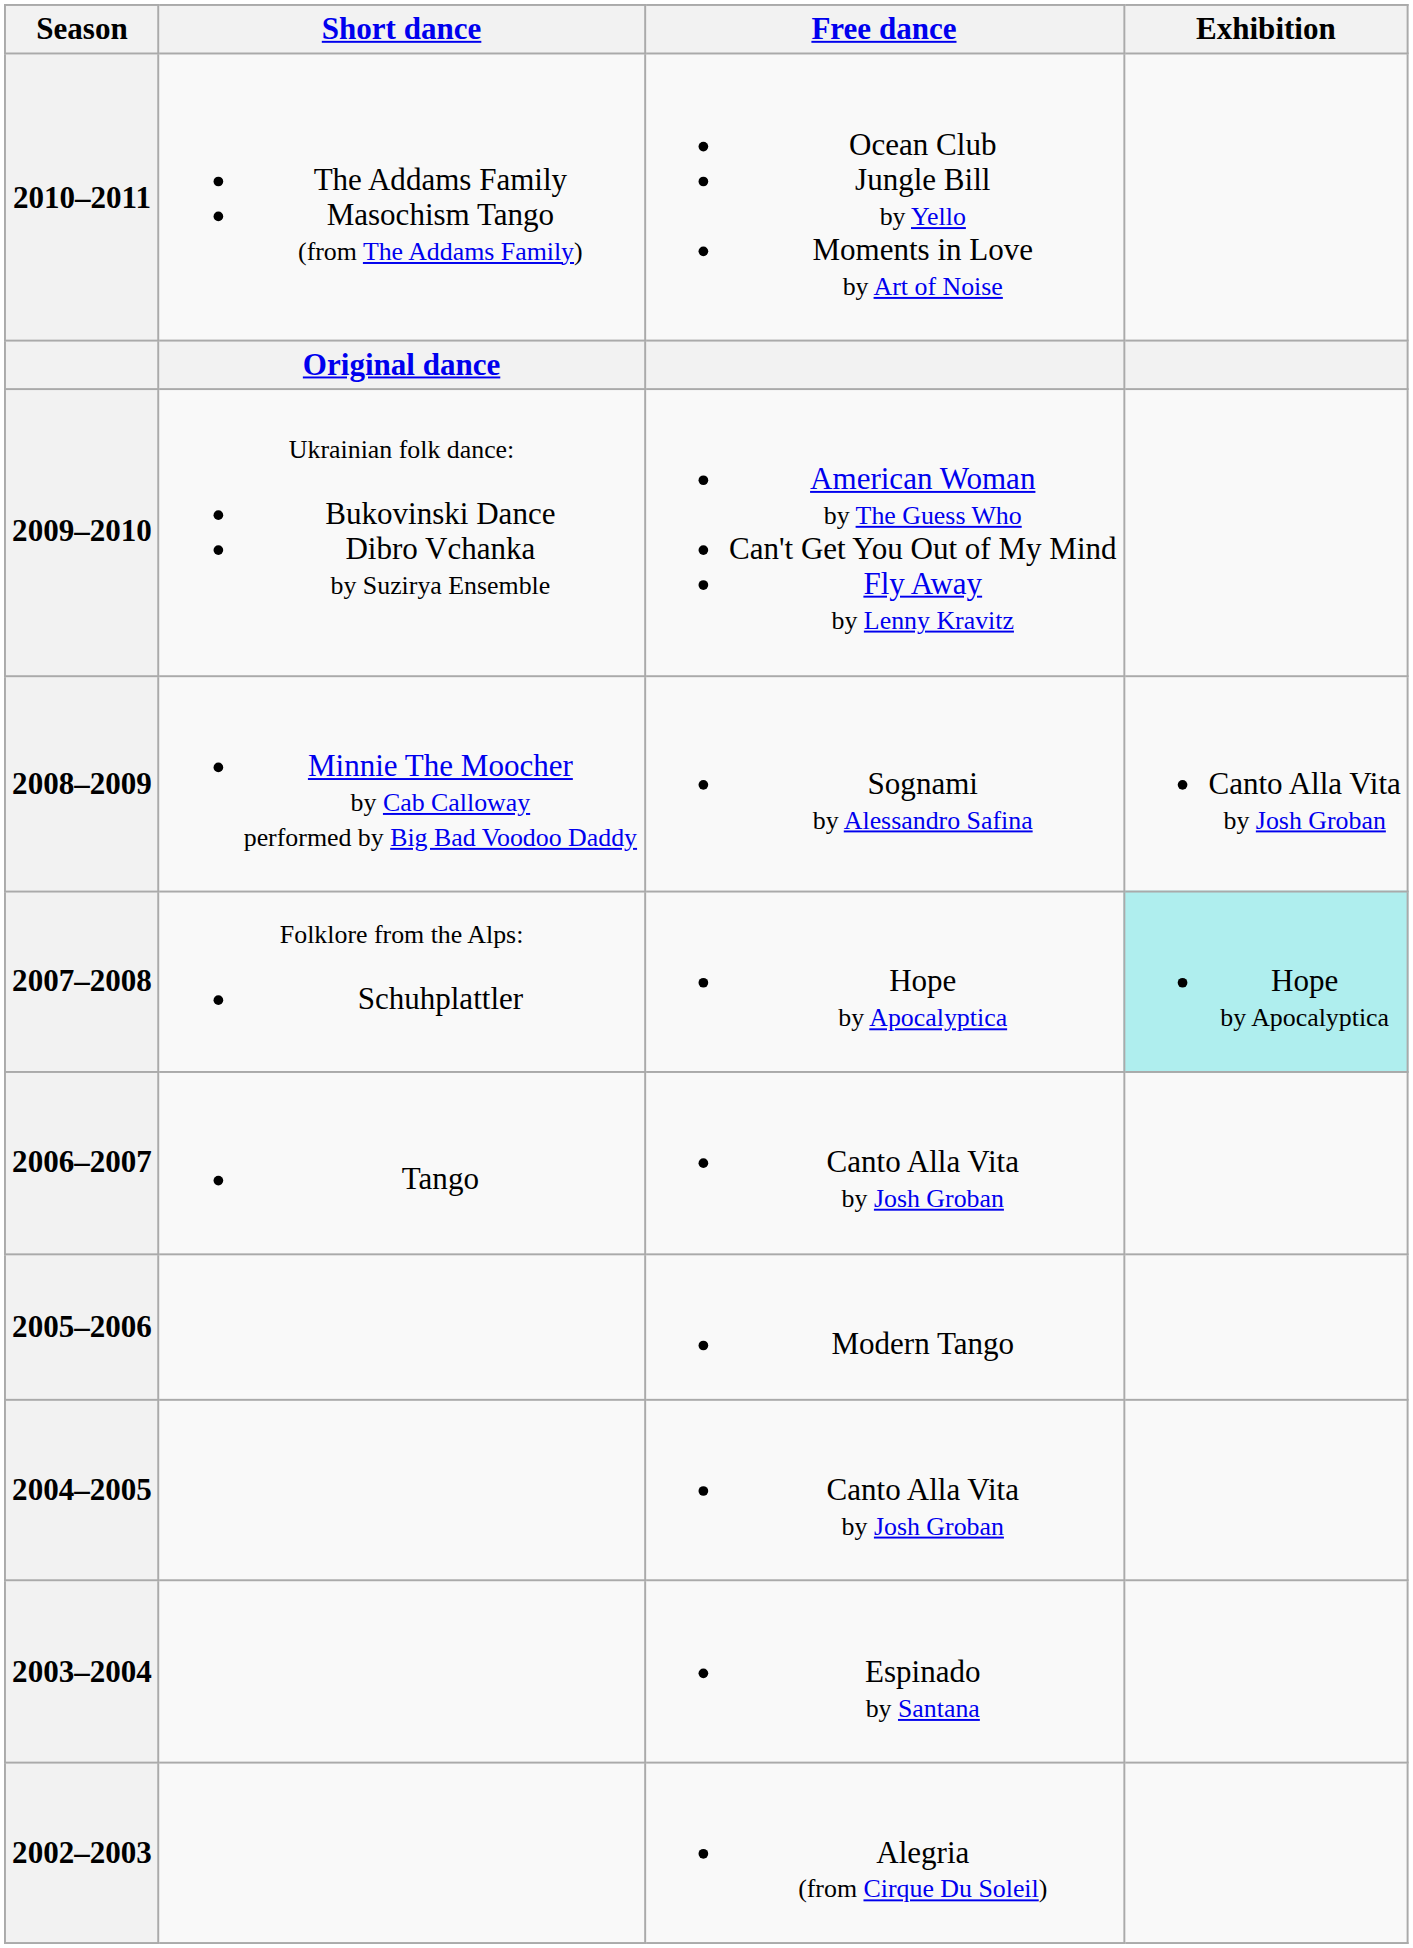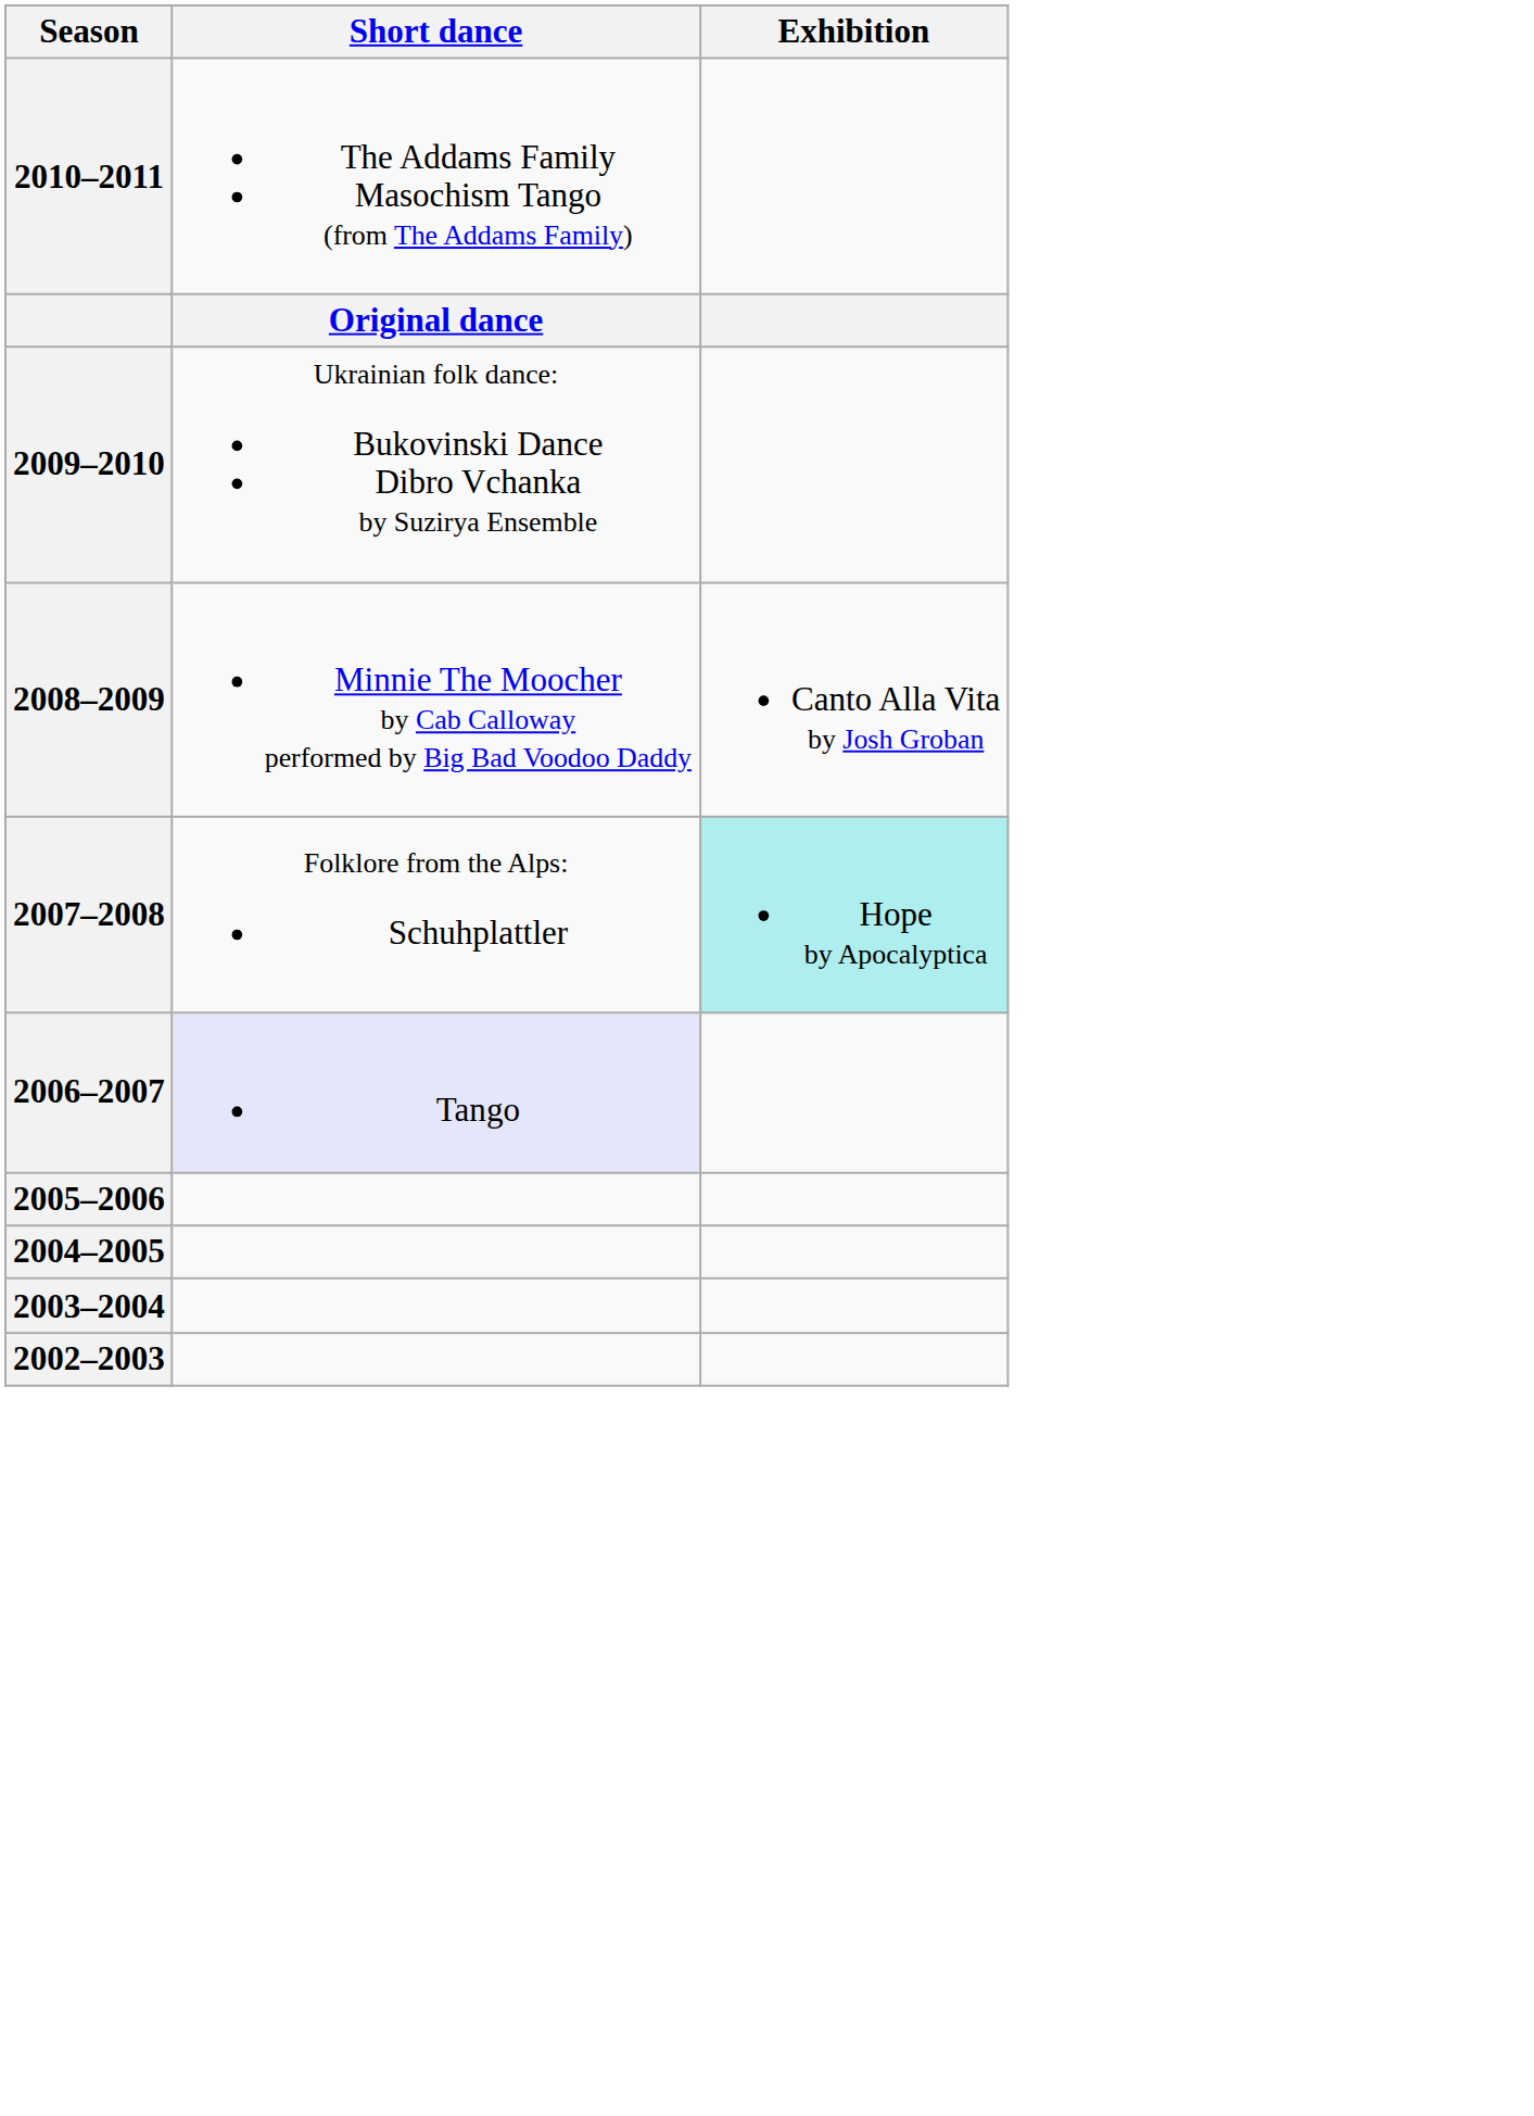- column: Free dance | Ocean Club Jungle Bill by Yello Moments in Love by Art of Noise | American Woman by The Guess Who Can't Get You Out of My Mind Fly Away by Lenny Kravitz | Sognami by Alessandro Safina | Hope by Apocalyptica | Canto Alla Vita by Josh Groban | Modern Tango | Canto Alla Vita by Josh Groban | Espinado by Santana | Alegria (from Cirque Du Soleil)
2006–2007 | Short dance: no background -> lavender background
